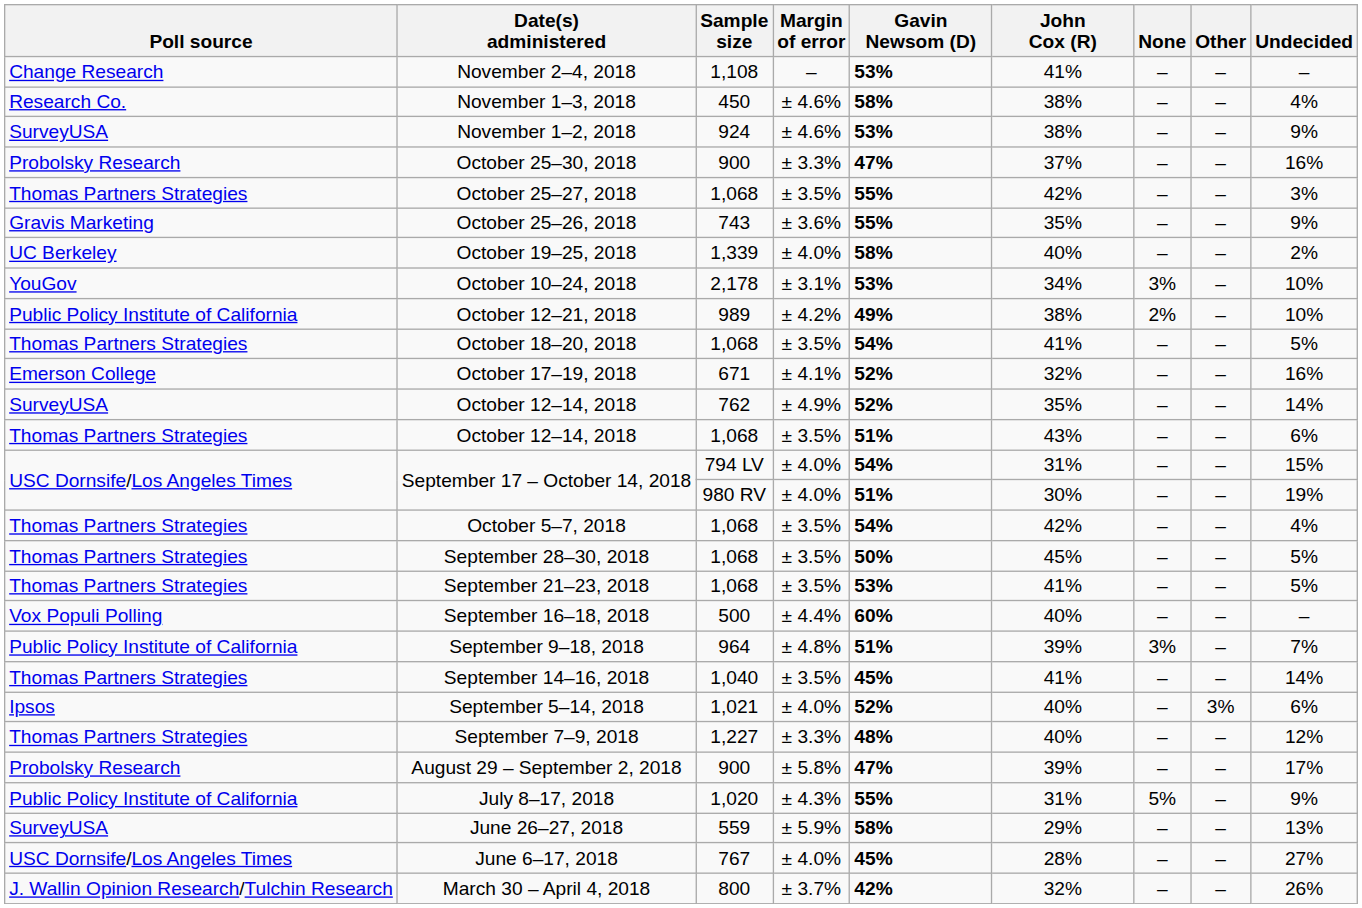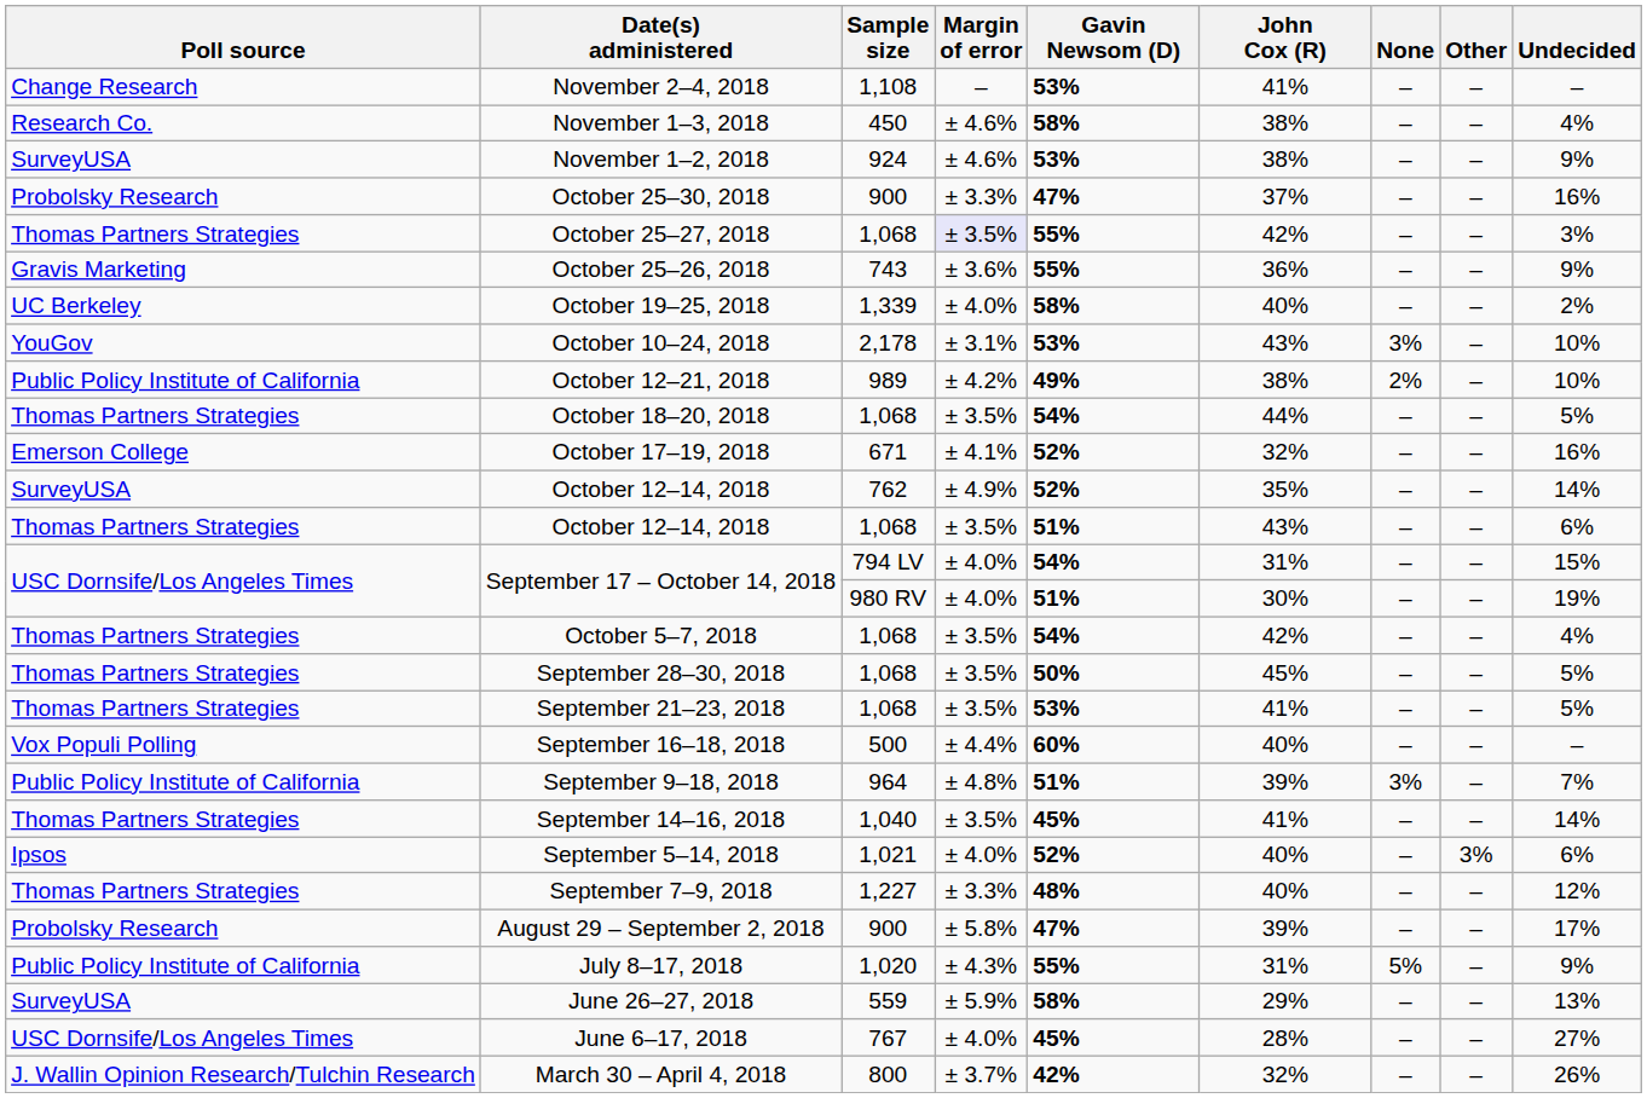October 25–27, 2018 | Margin of error: no background -> lavender background
October 25–26, 2018 | John Cox (R): 35% -> 36%
October 10–24, 2018 | John Cox (R): 34% -> 43%
October 18–20, 2018 | John Cox (R): 41% -> 44%
